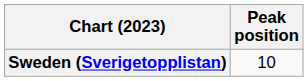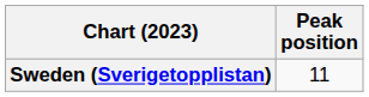Sweden (Sverigetopplistan) | Peak position: 10 -> 11
